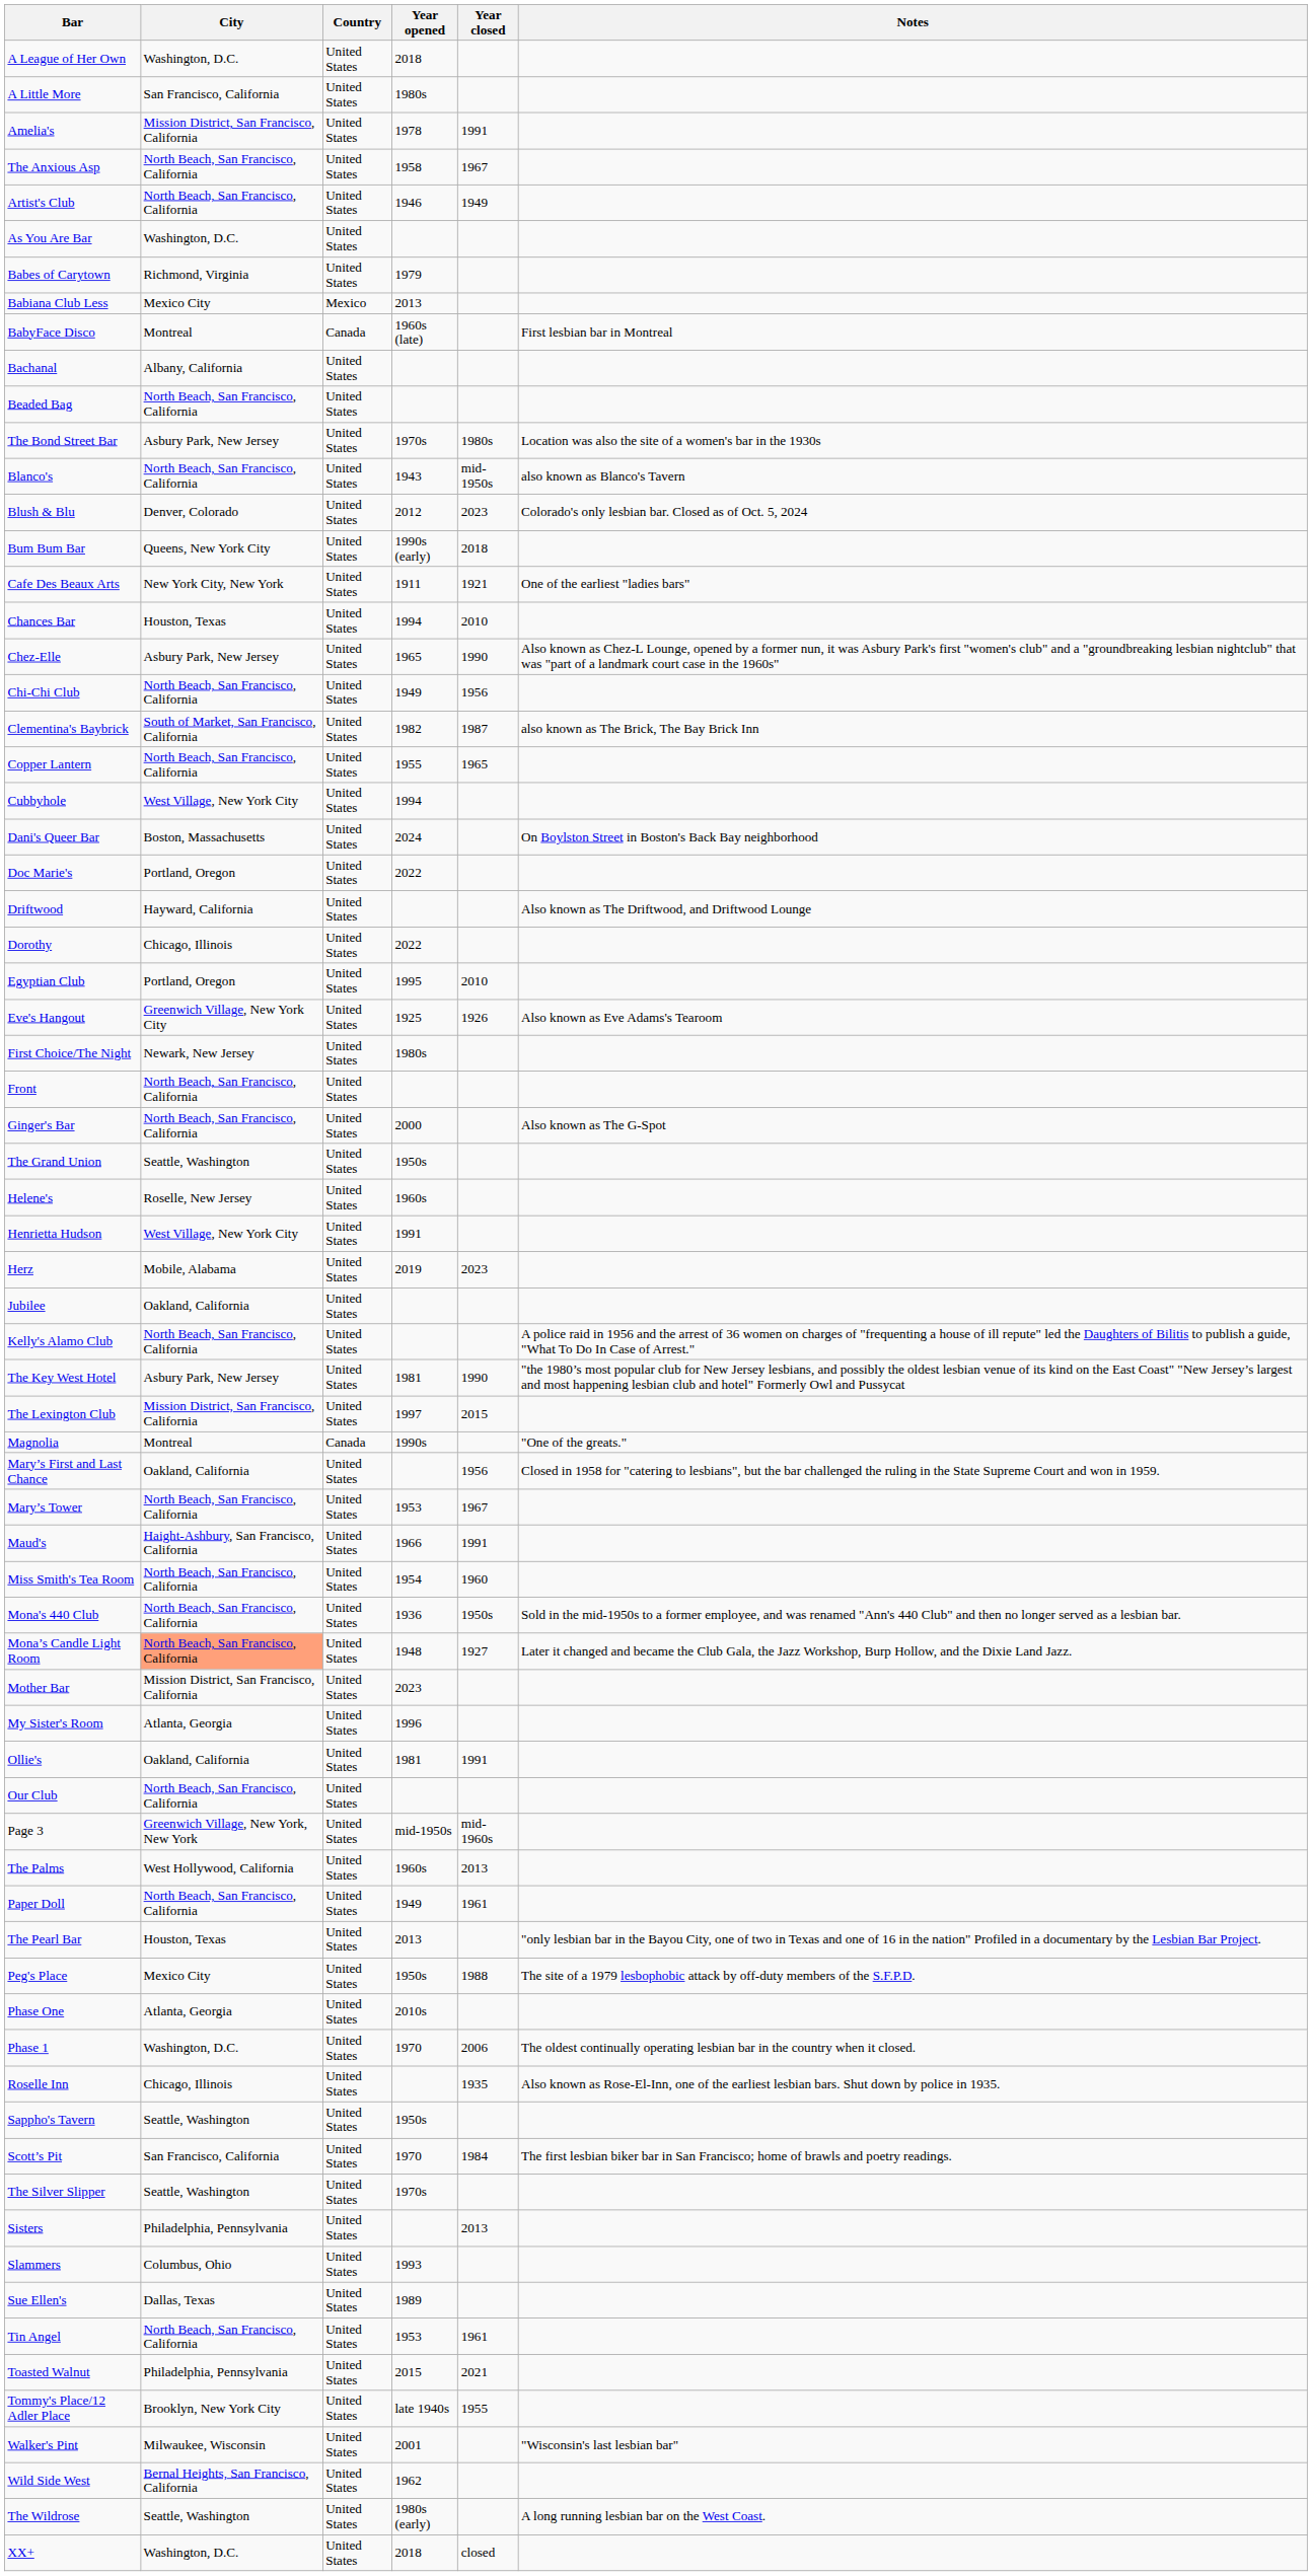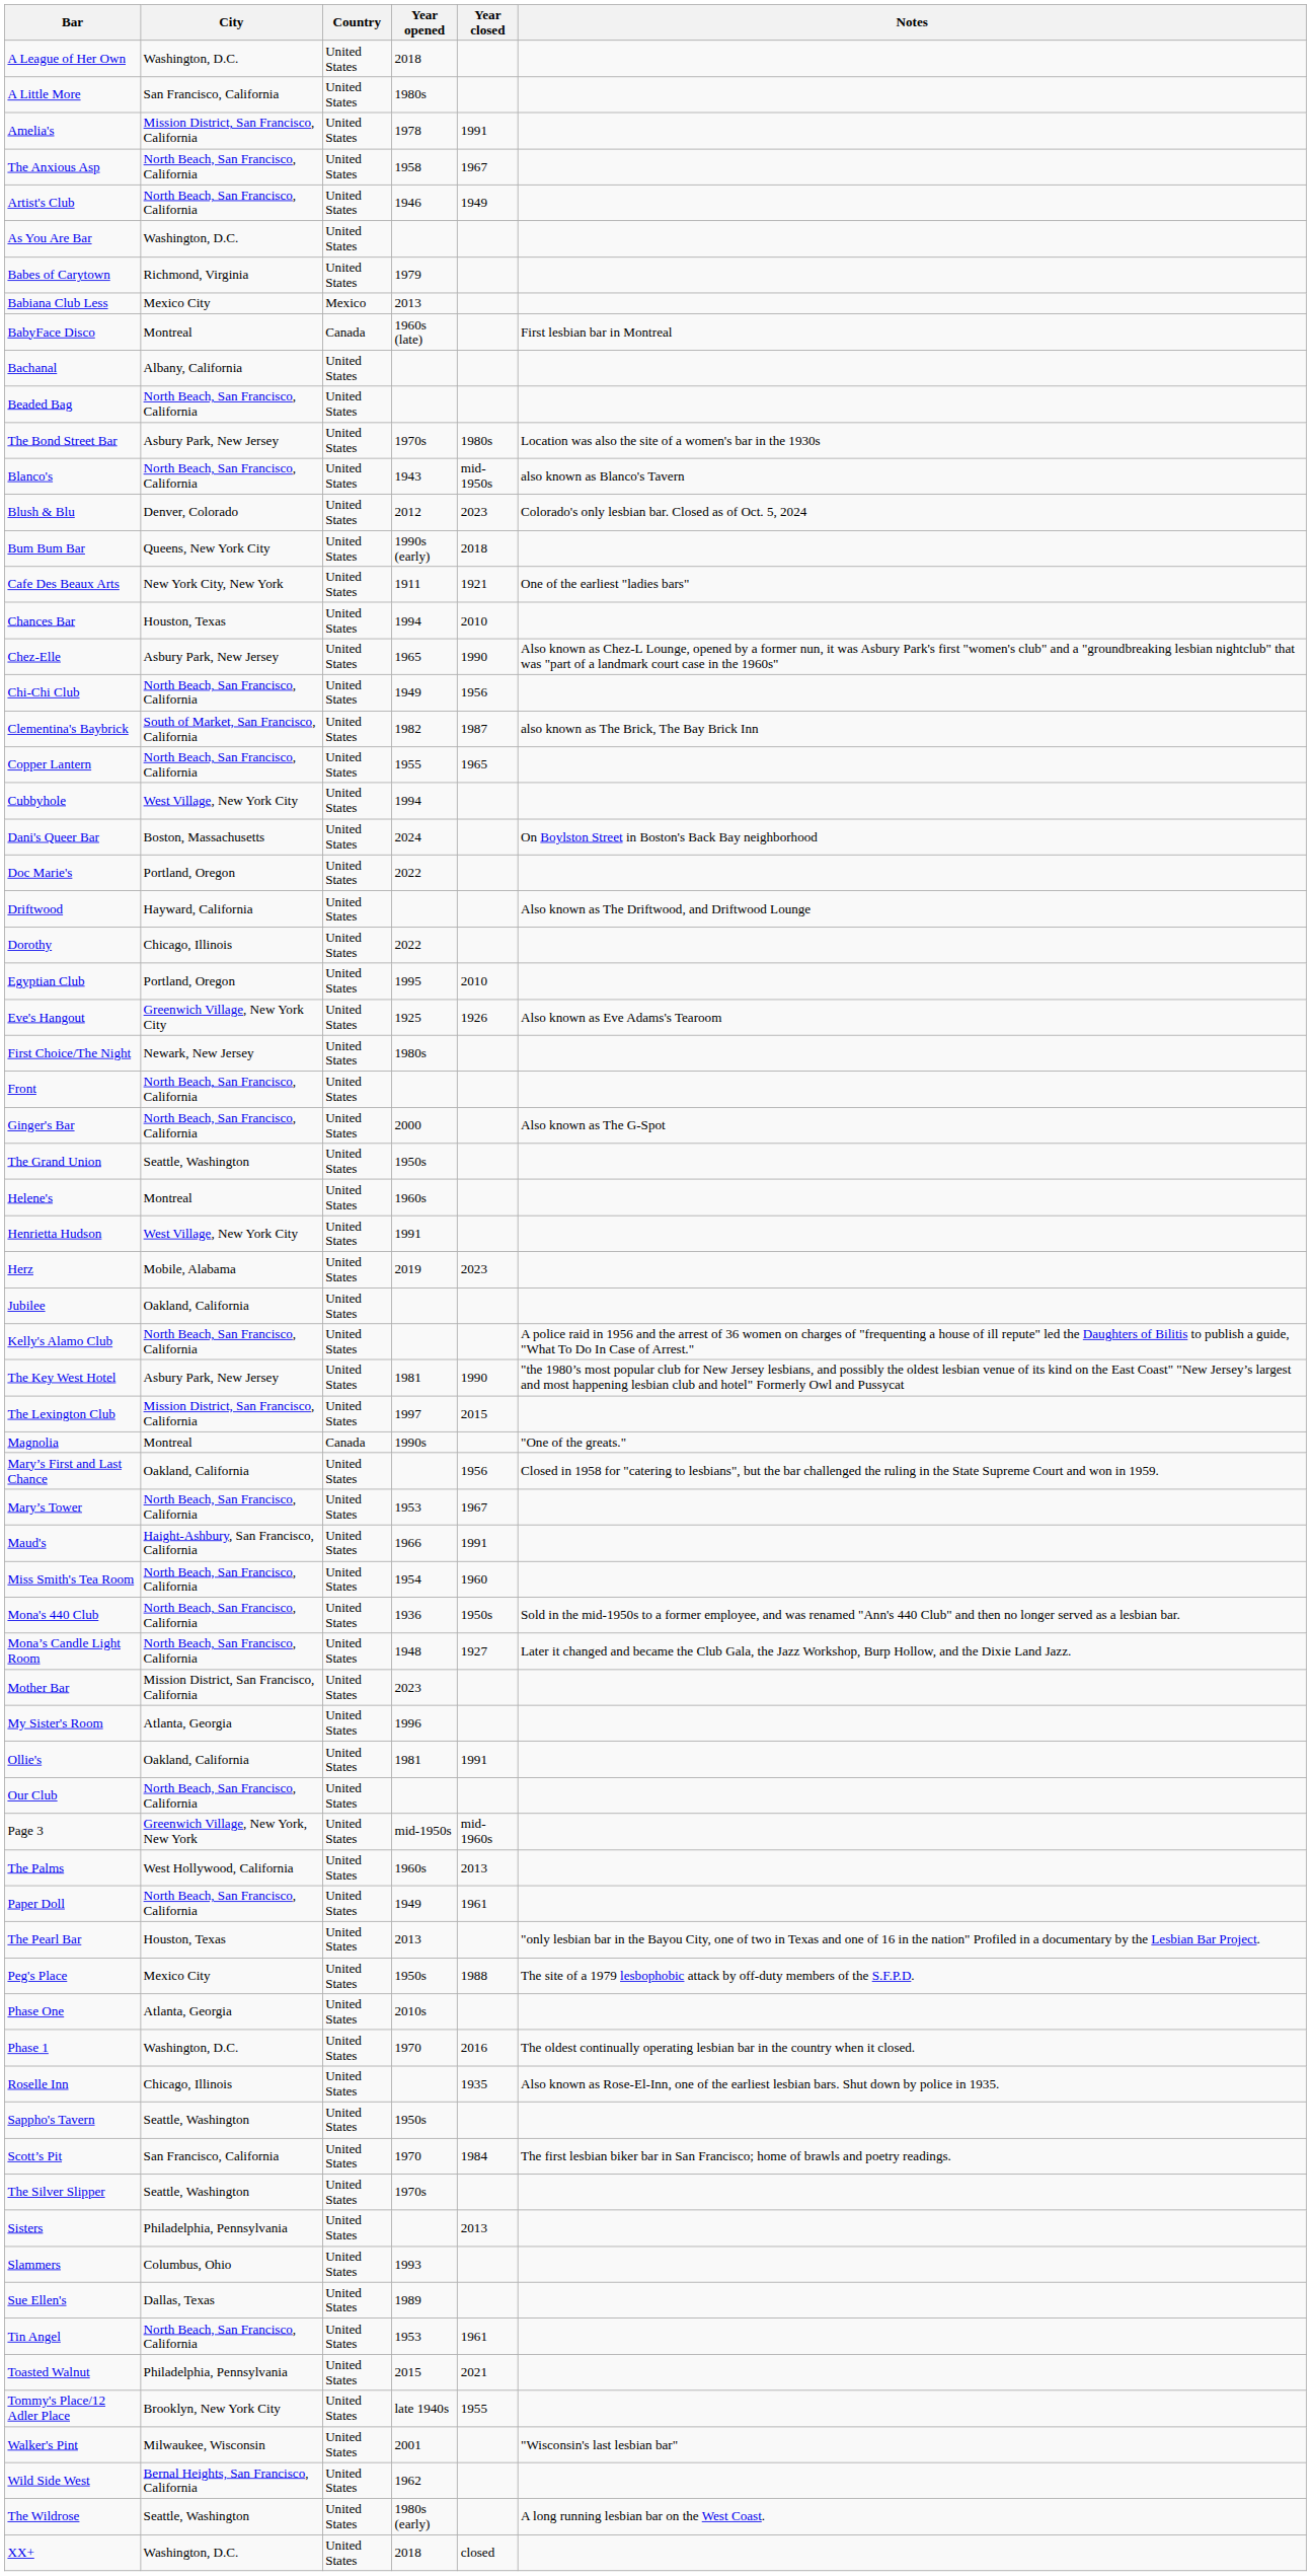Helene's | City: Roselle, New Jersey -> Montreal
Mona’s Candle Light Room | City: lightsalmon background -> no background
Phase 1 | Year closed: 2006 -> 2016
